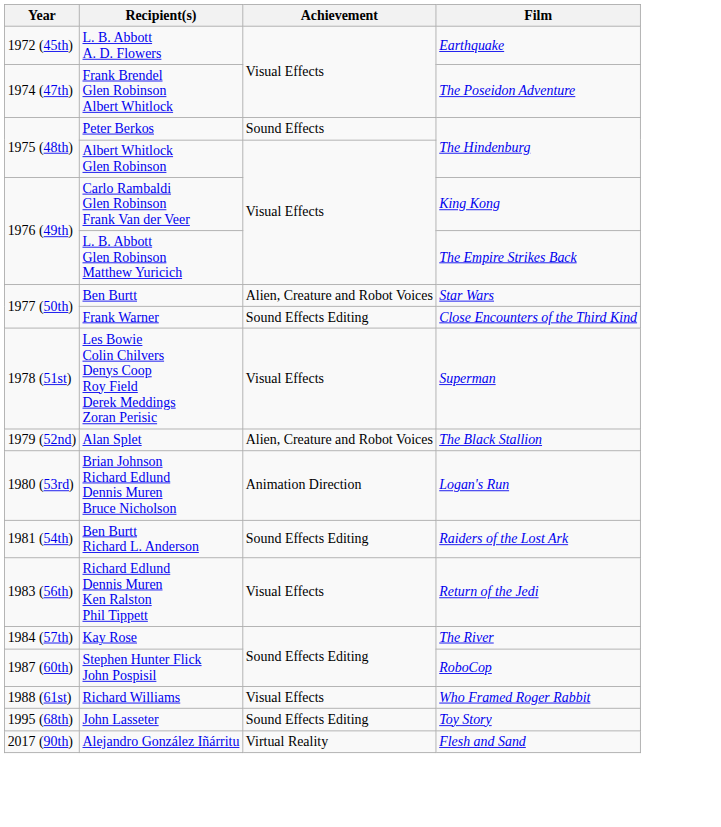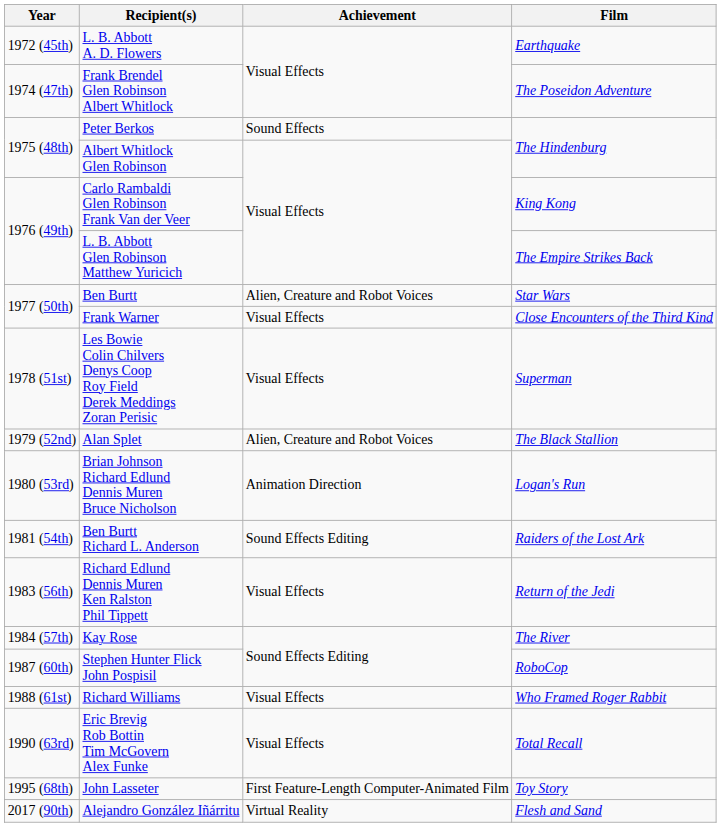Frank Warner | Achievement: Sound Effects Editing -> Visual Effects
+ row: 1990 (63rd) | Eric Brevig Rob Bottin Tim McGovern Alex Funke | Visual Effects | Total Recall
John Lasseter | Achievement: Sound Effects Editing -> First Feature-Length Computer-Animated Film
